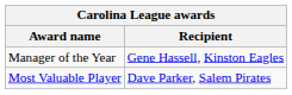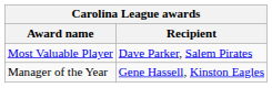rows swapped: Most Valuable Player <-> Manager of the Year
